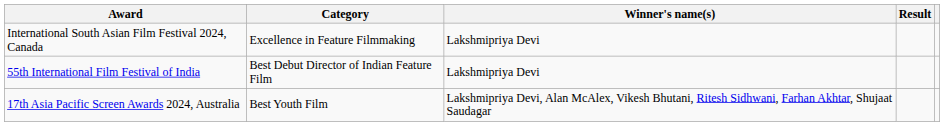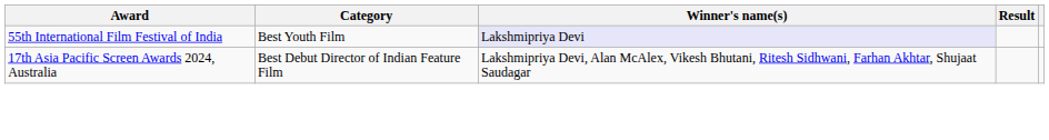- row: International South Asian Film Festival 2024, Canada | Excellence in Feature Filmmaking | Lakshmipriya Devi
55th International Film Festival of India | Category: Best Debut Director of Indian Feature Film -> Best Youth Film
55th International Film Festival of India | Winner's name(s): no background -> lavender background
17th Asia Pacific Screen Awards 2024, Australia | Category: Best Youth Film -> Best Debut Director of Indian Feature Film
